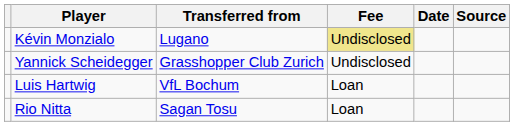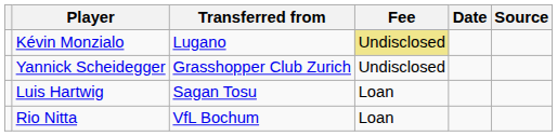Luis Hartwig | Transferred from: VfL Bochum -> Sagan Tosu
Rio Nitta | Transferred from: Sagan Tosu -> VfL Bochum
